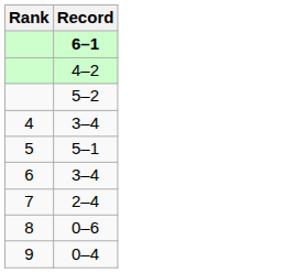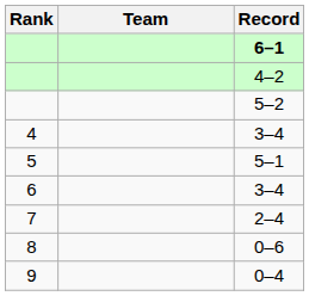+ column: Team
